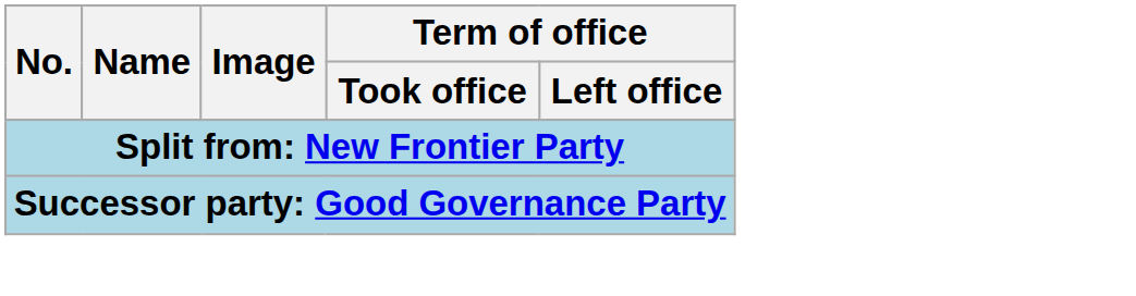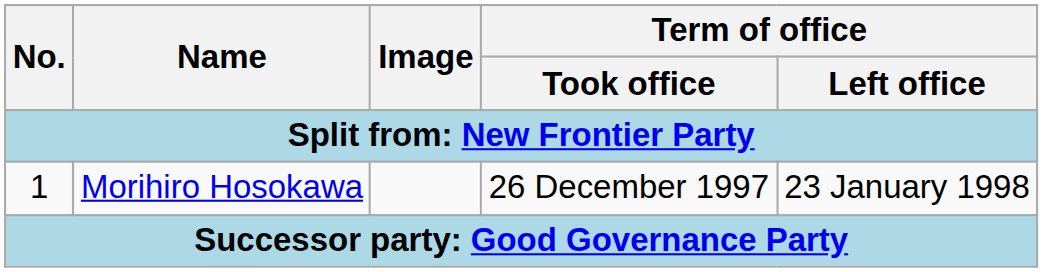+ row: 1 | Morihiro Hosokawa | 26 December 1997 | 23 January 1998
